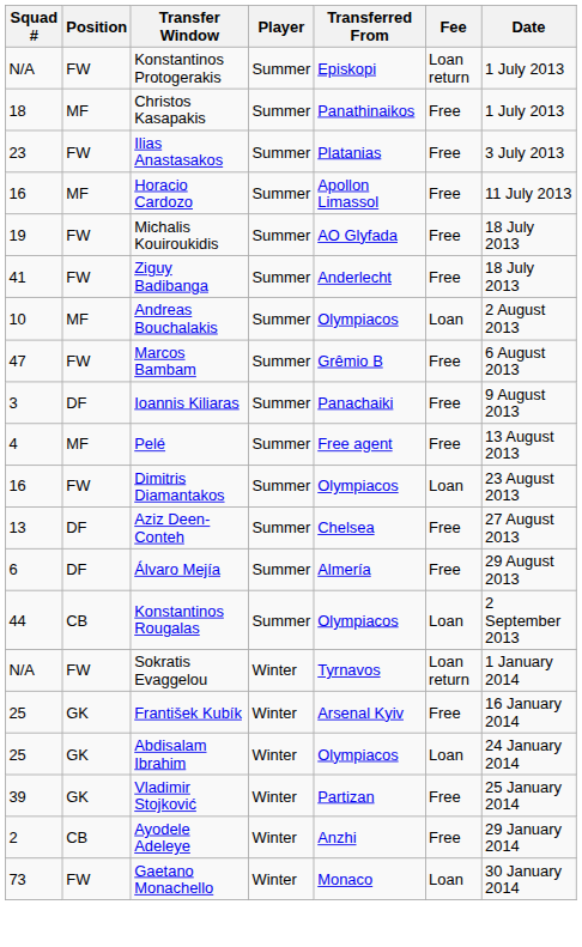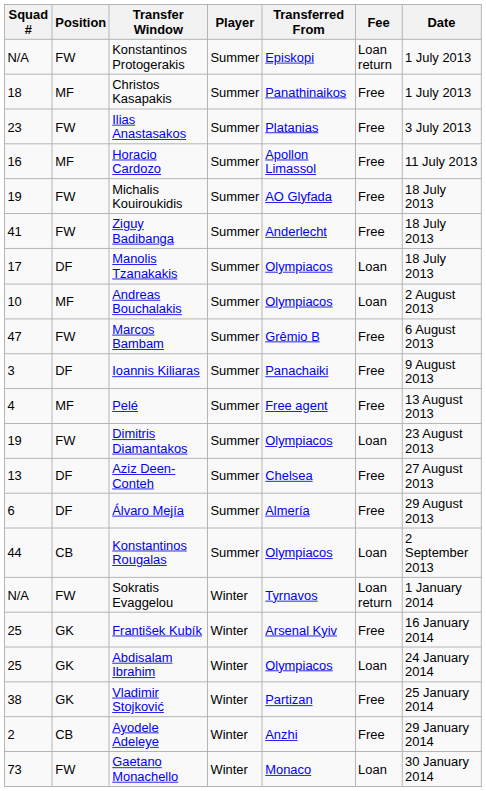+ row: 17 | DF | Manolis Tzanakakis | Summer | Olympiacos | Loan | 18 July 2013
Dimitris Diamantakos | Squad #: 16 -> 19
Vladimir Stojković | Squad #: 39 -> 38
